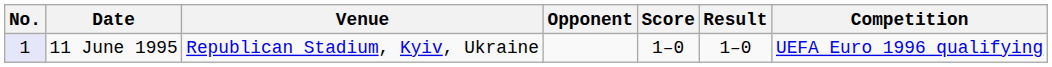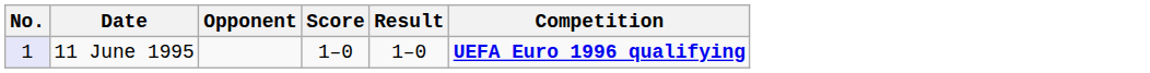- column: Venue | Republican Stadium, Kyiv, Ukraine
11 June 1995 | Competition: normal -> bold
